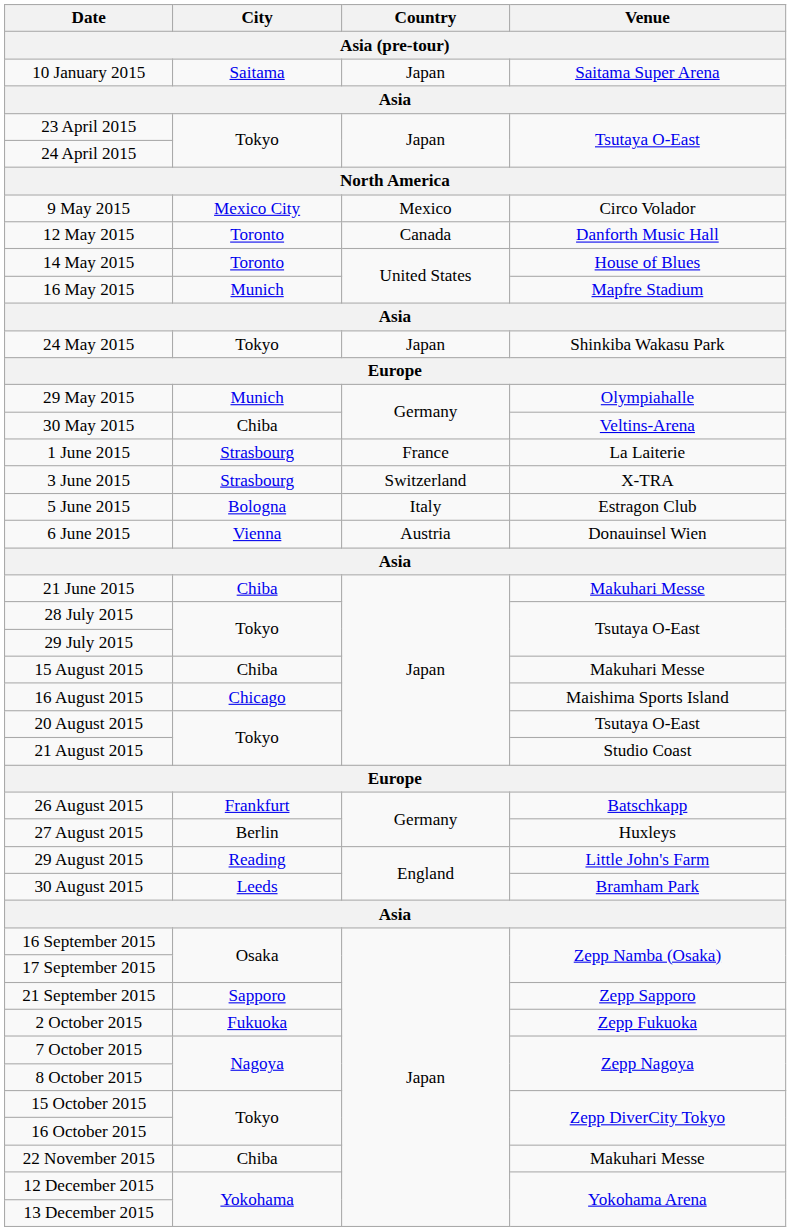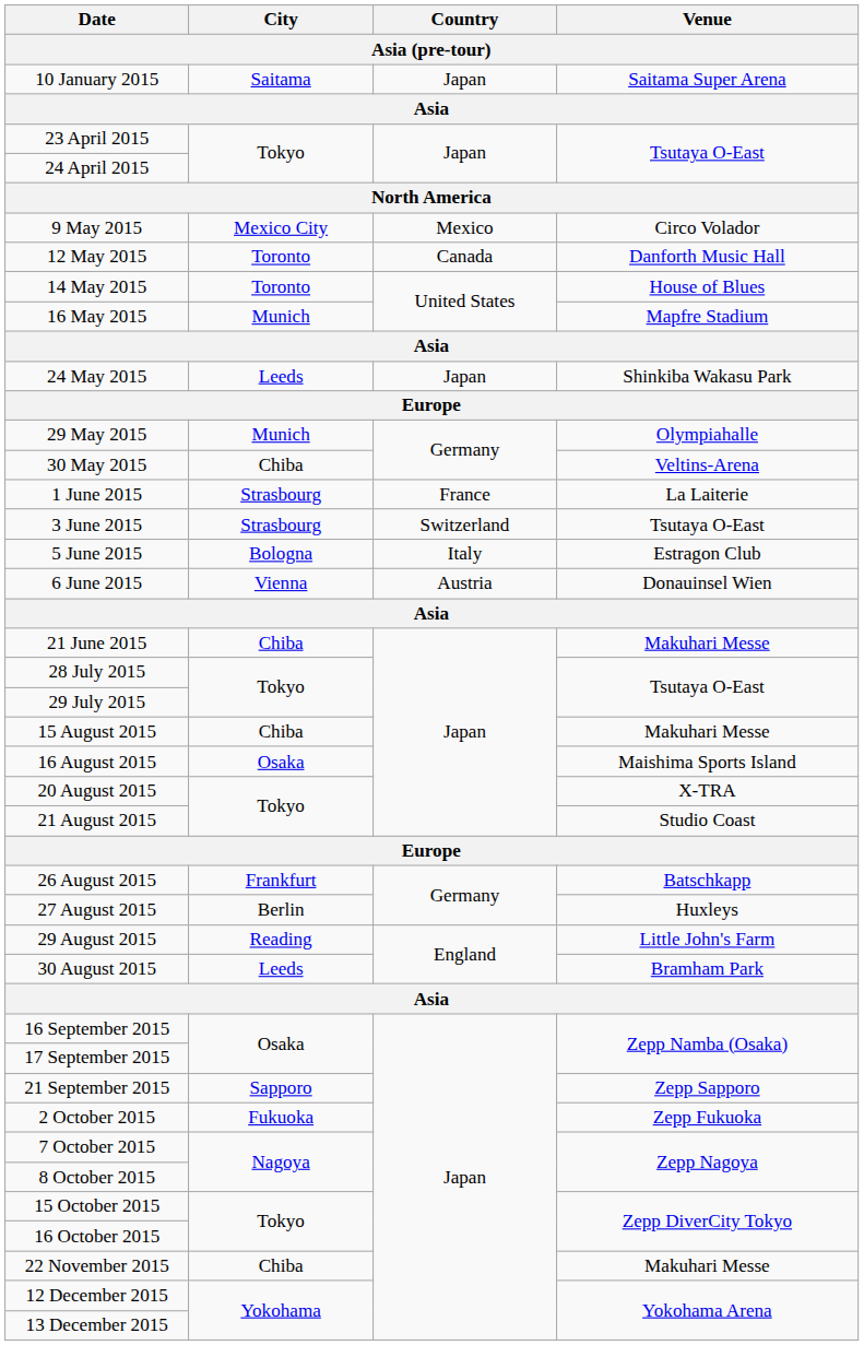24 May 2015 | City: Tokyo -> Leeds
3 June 2015 | Venue: X-TRA -> Tsutaya O-East
16 August 2015 | City: Chicago -> Osaka
20 August 2015 | Venue: Tsutaya O-East -> X-TRA
